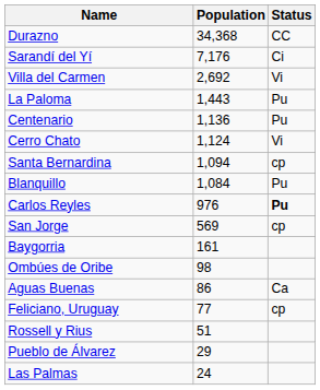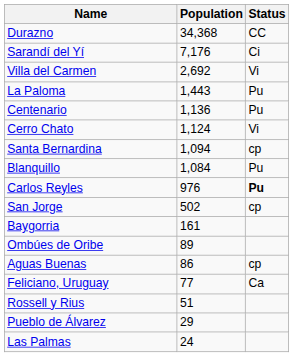San Jorge | Population: 569 -> 502
Ombúes de Oribe | Population: 98 -> 89
Aguas Buenas | Status: Ca -> cp
Feliciano, Uruguay | Status: cp -> Ca
